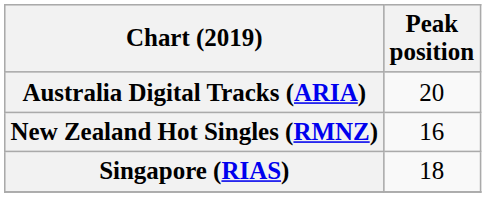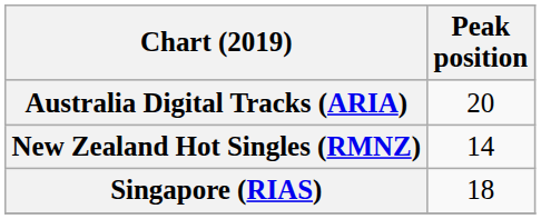New Zealand Hot Singles (RMNZ) | Peak position: 16 -> 14
